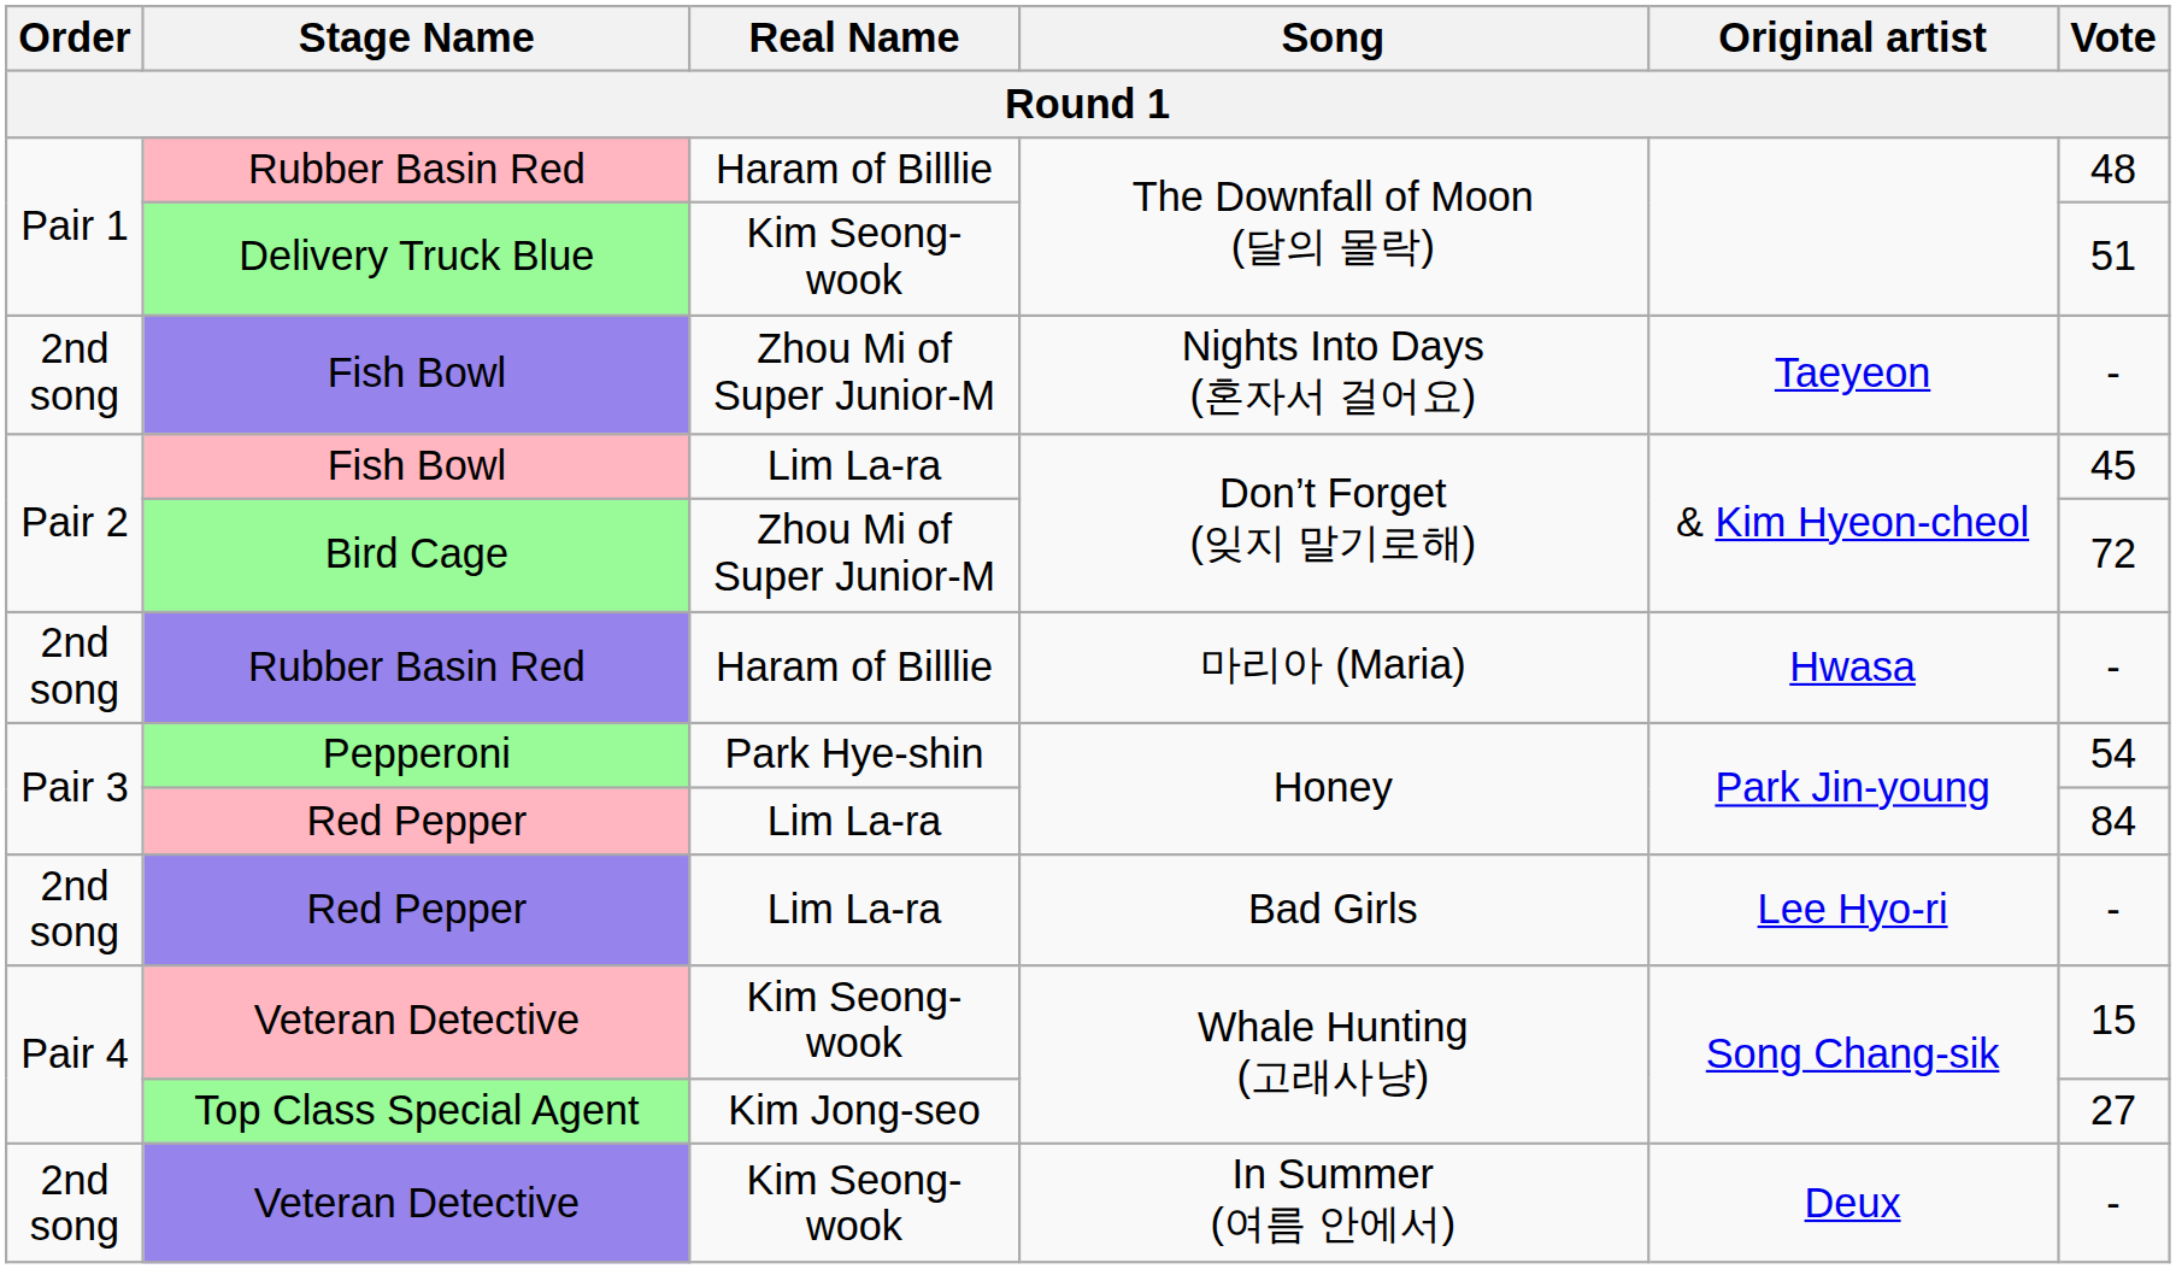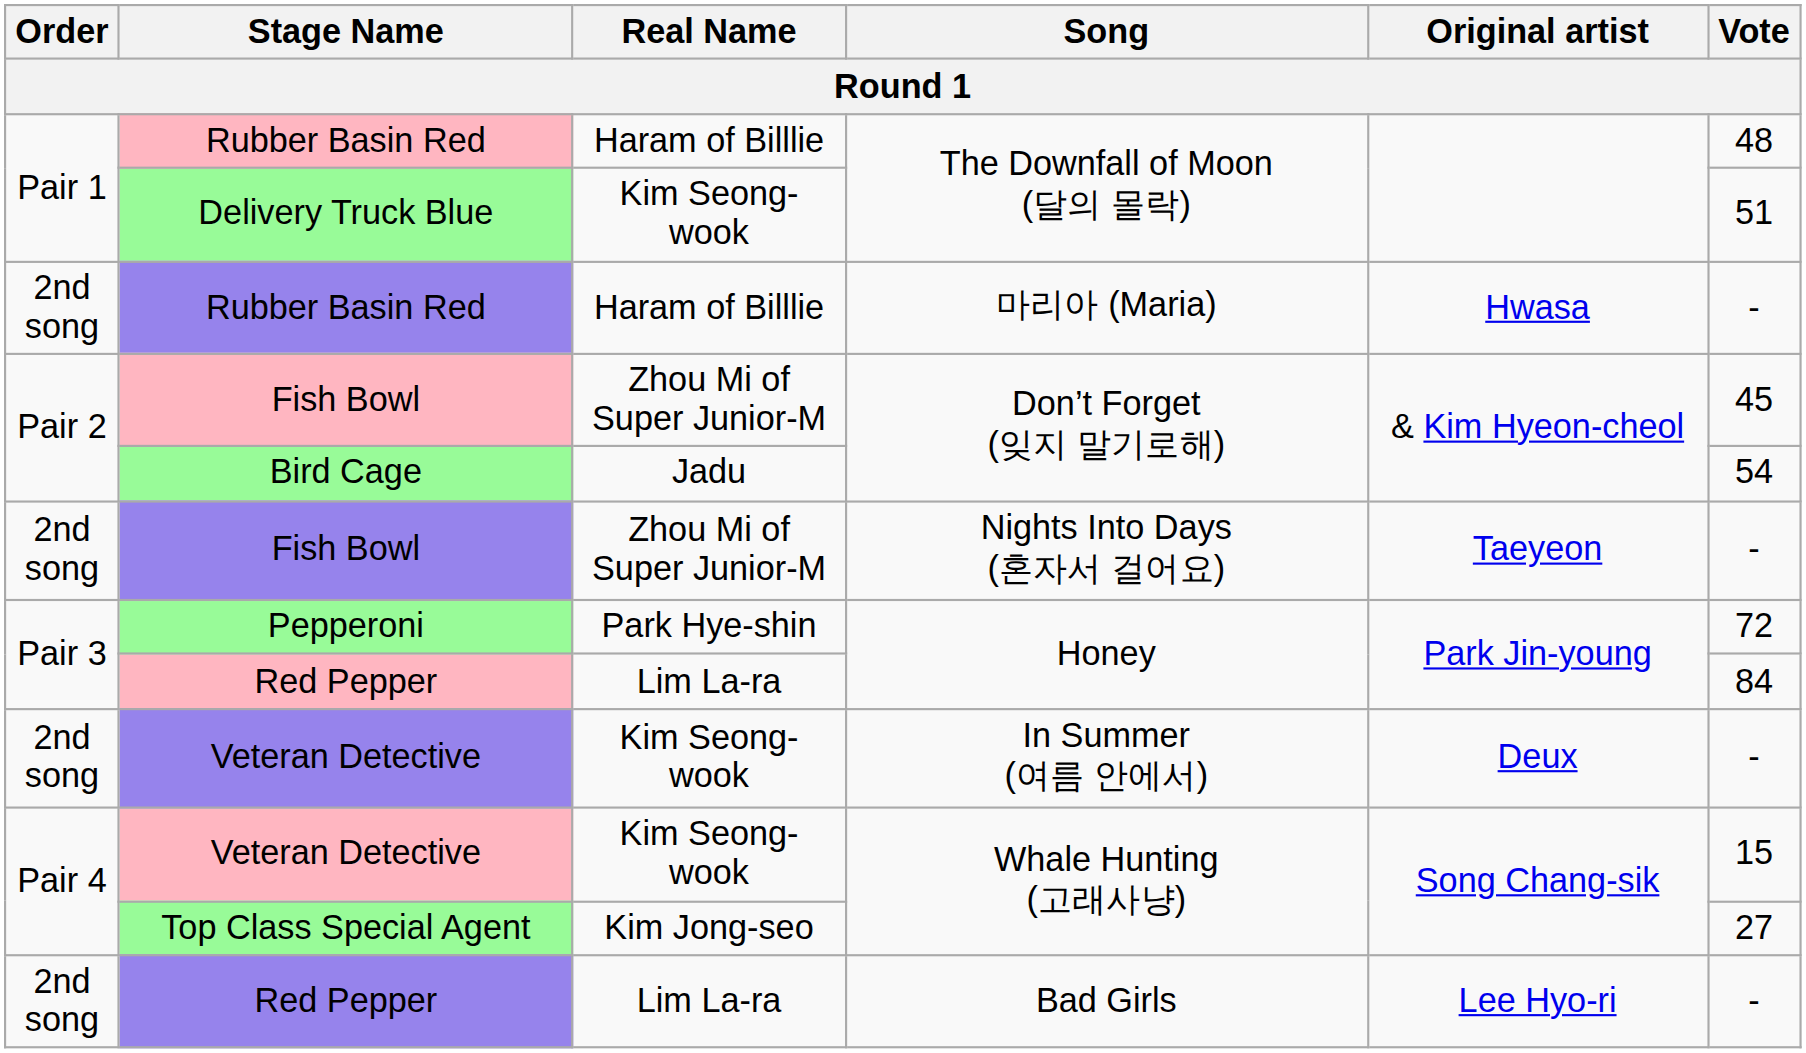rows swapped: Rubber Basin Red / 마리아 (Maria) <-> Fish Bowl / Nights Into Days (혼자서 걸어요)
Fish Bowl / Don’t Forget (잊지 말기로해) | Real Name: Lim La-ra -> Zhou Mi of Super Junior-M
Bird Cage | Real Name: Zhou Mi of Super Junior-M -> Jadu
Bird Cage | Vote: 72 -> 54
Pepperoni | Vote: 54 -> 72
rows swapped: Red Pepper / Bad Girls <-> Veteran Detective / In Summer (여름 안에서)
